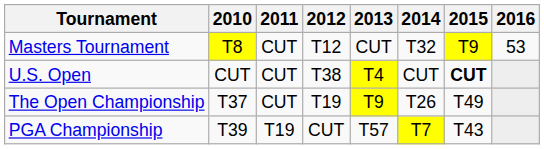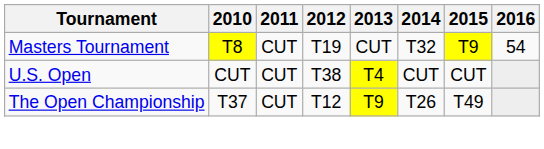Masters Tournament | 2012: T12 -> T19
Masters Tournament | 2016: 53 -> 54
U.S. Open | 2015: bold -> normal
The Open Championship | 2012: T19 -> T12
- row: PGA Championship | T39 | T19 | CUT | T57 | T7 | T43
